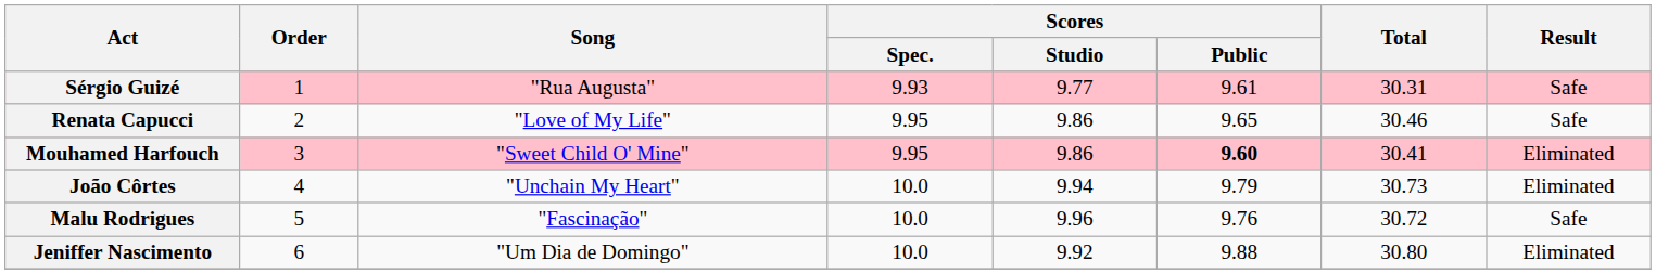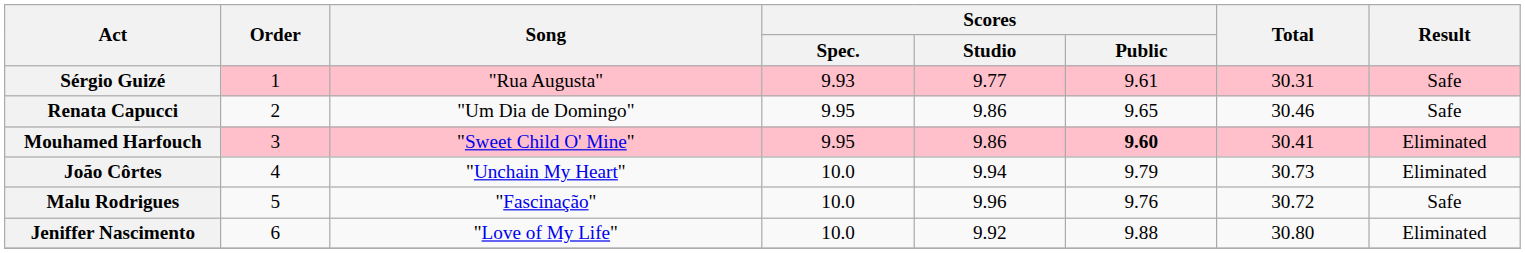Renata Capucci | Song: "Love of My Life" -> "Um Dia de Domingo"
Jeniffer Nascimento | Song: "Um Dia de Domingo" -> "Love of My Life"
